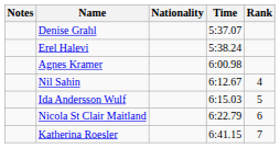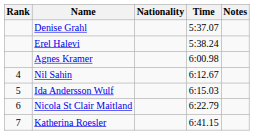columns swapped: Rank <-> Notes
